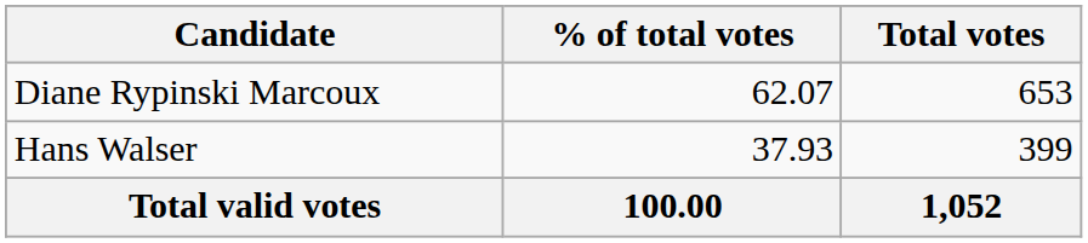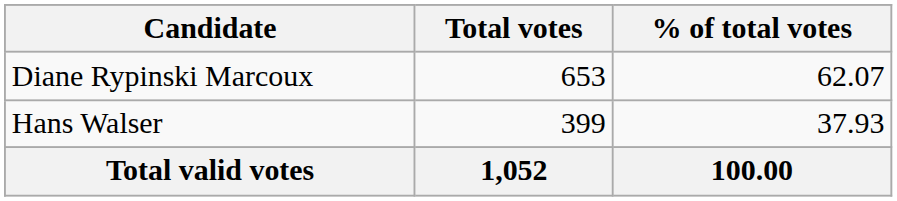columns swapped: Total votes <-> % of total votes
